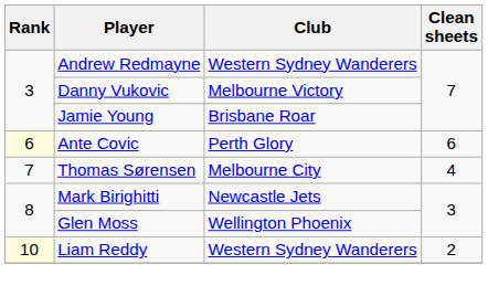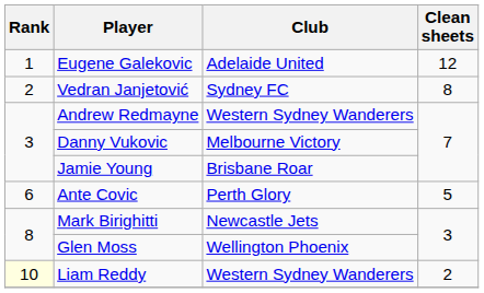+ row: 1 | Eugene Galekovic | Adelaide United | 12
+ row: 2 | Vedran Janjetović | Sydney FC | 8
Ante Covic | Rank: lightyellow background -> no background
Ante Covic | Clean sheets: 6 -> 5
- row: 7 | Thomas Sørensen | Melbourne City | 4
